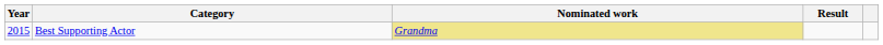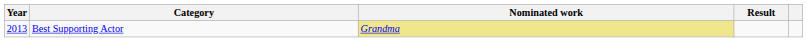Best Supporting Actor | Year: 2015 -> 2013
